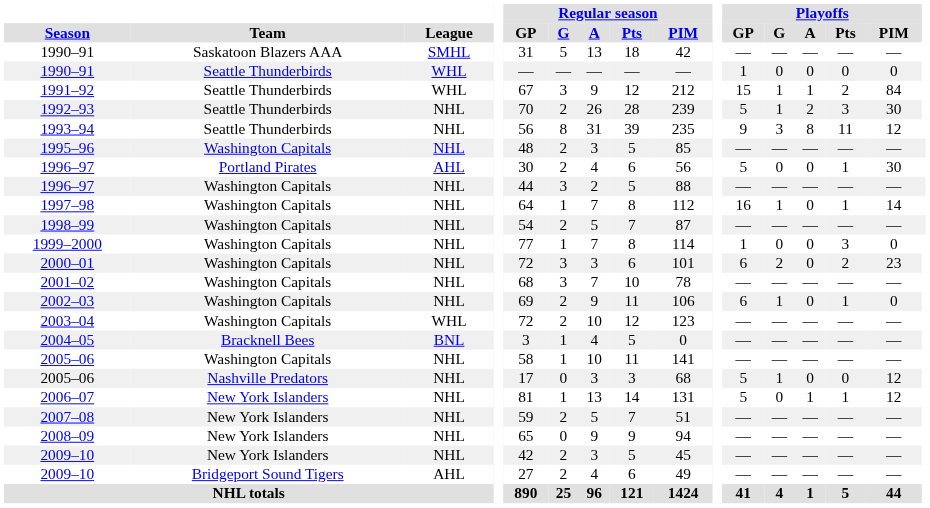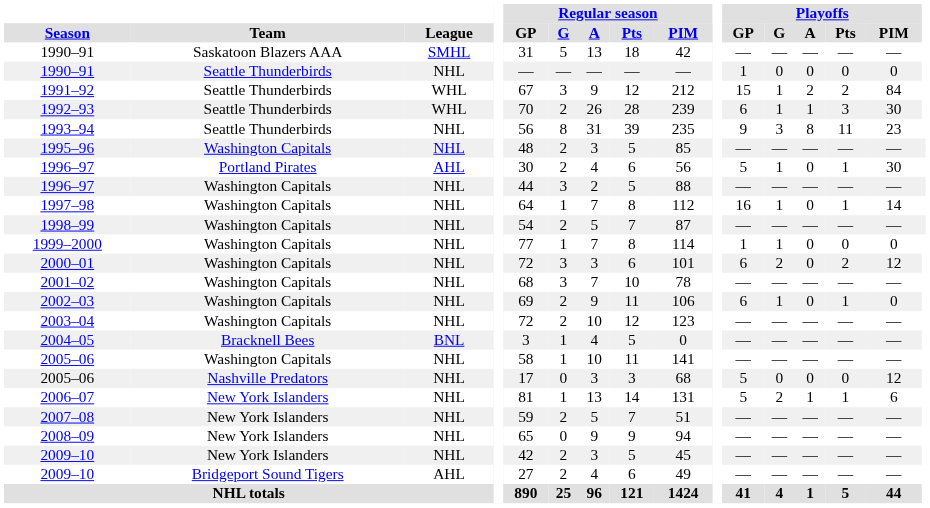1990–91 / Seattle Thunderbirds | League: WHL -> NHL
1991–92 | Playoffs / A: 1 -> 2
1992–93 | League: NHL -> WHL
1992–93 | Playoffs / GP: 5 -> 6
1992–93 | Playoffs / A: 2 -> 1
1993–94 | Playoffs / PIM: 12 -> 23
1996–97 / Portland Pirates | Playoffs / G: 0 -> 1
1999–2000 | Playoffs / G: 0 -> 1
1999–2000 | Playoffs / Pts: 3 -> 0
2000–01 | Playoffs / PIM: 23 -> 12
2003–04 | League: WHL -> NHL
2005–06 / Nashville Predators | Playoffs / G: 1 -> 0
2006–07 | Playoffs / G: 0 -> 2
2006–07 | Playoffs / PIM: 12 -> 6
